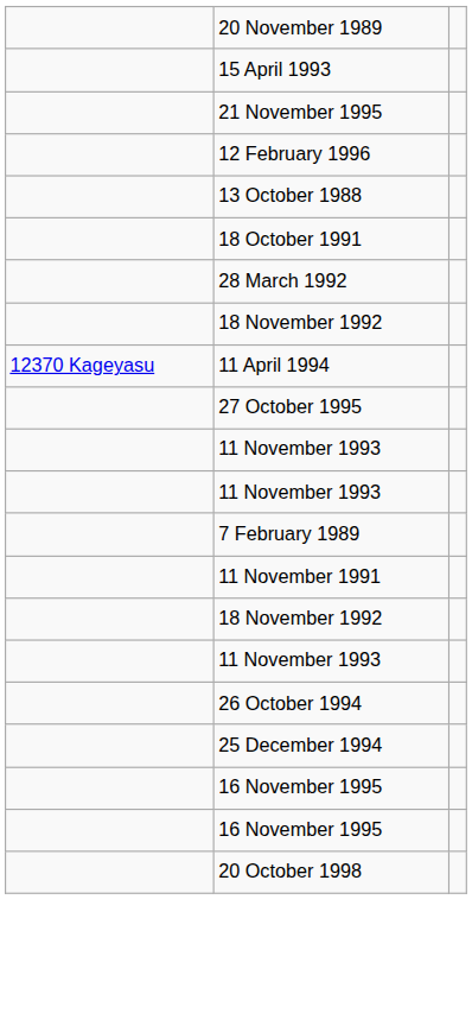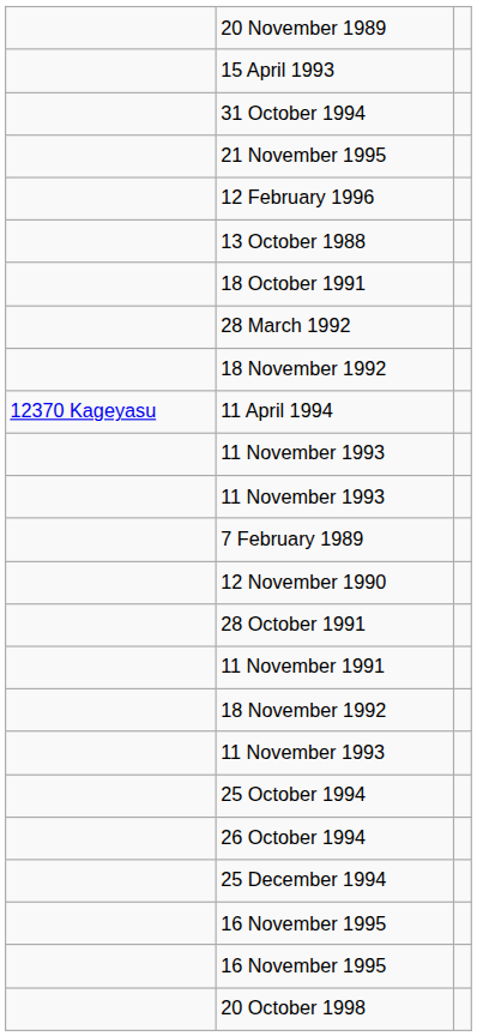+ row: 31 October 1994
- row: 27 October 1995
+ row: 12 November 1990
+ row: 28 October 1991
+ row: 25 October 1994
